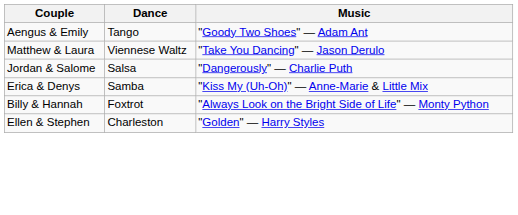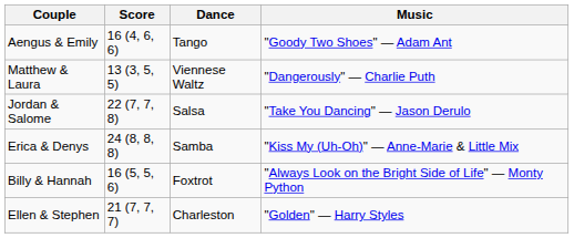+ column: Score | 16 (4, 6, 6) | 13 (3, 5, 5) | 22 (7, 7, 8) | 24 (8, 8, 8) | 16 (5, 5, 6) | 21 (7, 7, 7)
Matthew & Laura | Music: "Take You Dancing" — Jason Derulo -> "Dangerously" — Charlie Puth
Jordan & Salome | Music: "Dangerously" — Charlie Puth -> "Take You Dancing" — Jason Derulo
